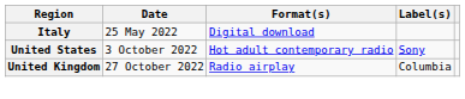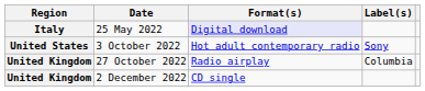25 May 2022 | Format(s): no background -> lavender background
+ row: United Kingdom | 2 December 2022 | CD single
